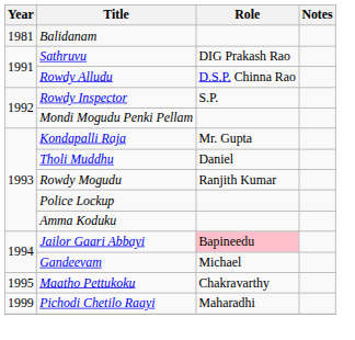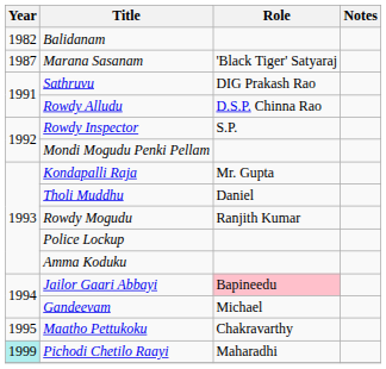Balidanam | Year: 1981 -> 1982
+ row: 1987 | Marana Sasanam | 'Black Tiger' Satyaraj
Pichodi Chetilo Raayi | Year: no background -> paleturquoise background
